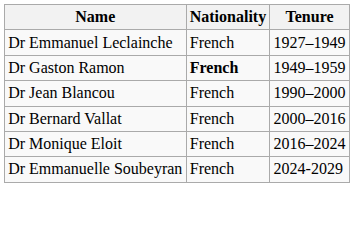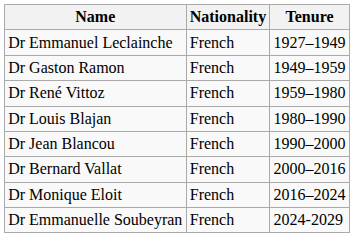Dr Gaston Ramon | Nationality: bold -> normal
+ row: Dr René Vittoz | French | 1959–1980
+ row: Dr Louis Blajan | French | 1980–1990
